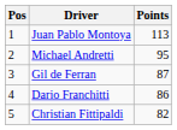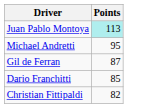- column: Pos | 1 | 2 | 3 | 4 | 5
Juan Pablo Montoya | Points: no background -> paleturquoise background
Dario Franchitti | Points: 86 -> 85
